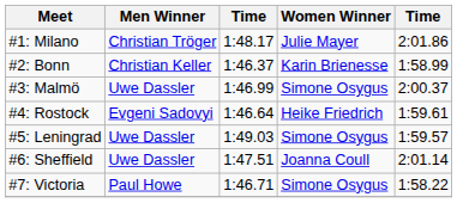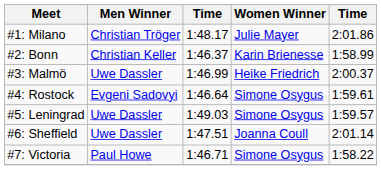#3: Malmö | Women Winner: Simone Osygus -> Heike Friedrich
#4: Rostock | Women Winner: Heike Friedrich -> Simone Osygus
